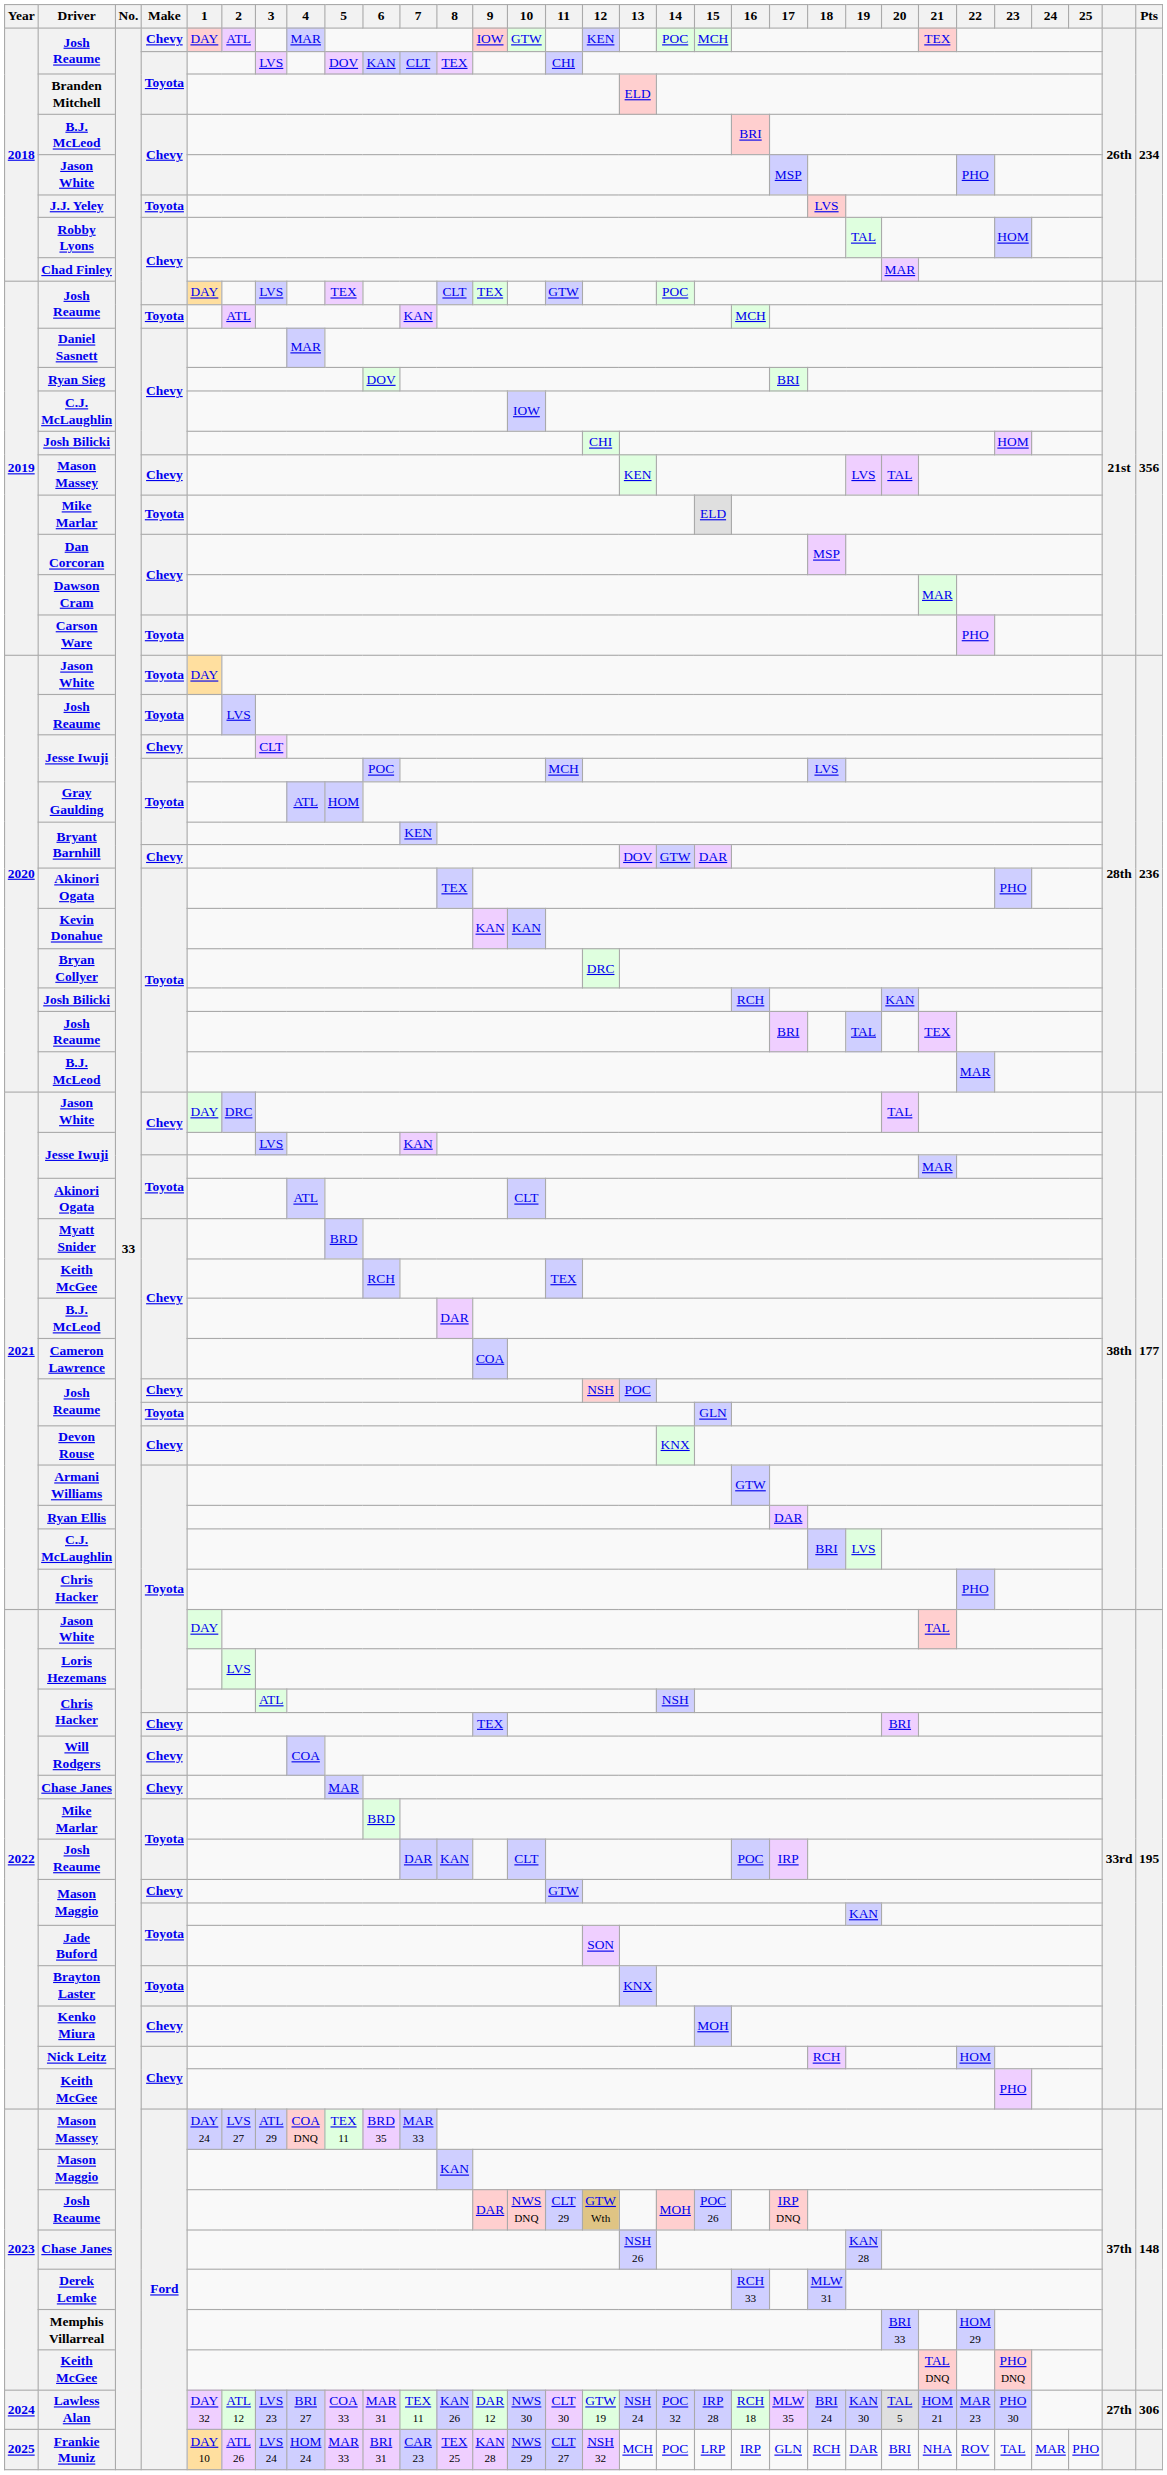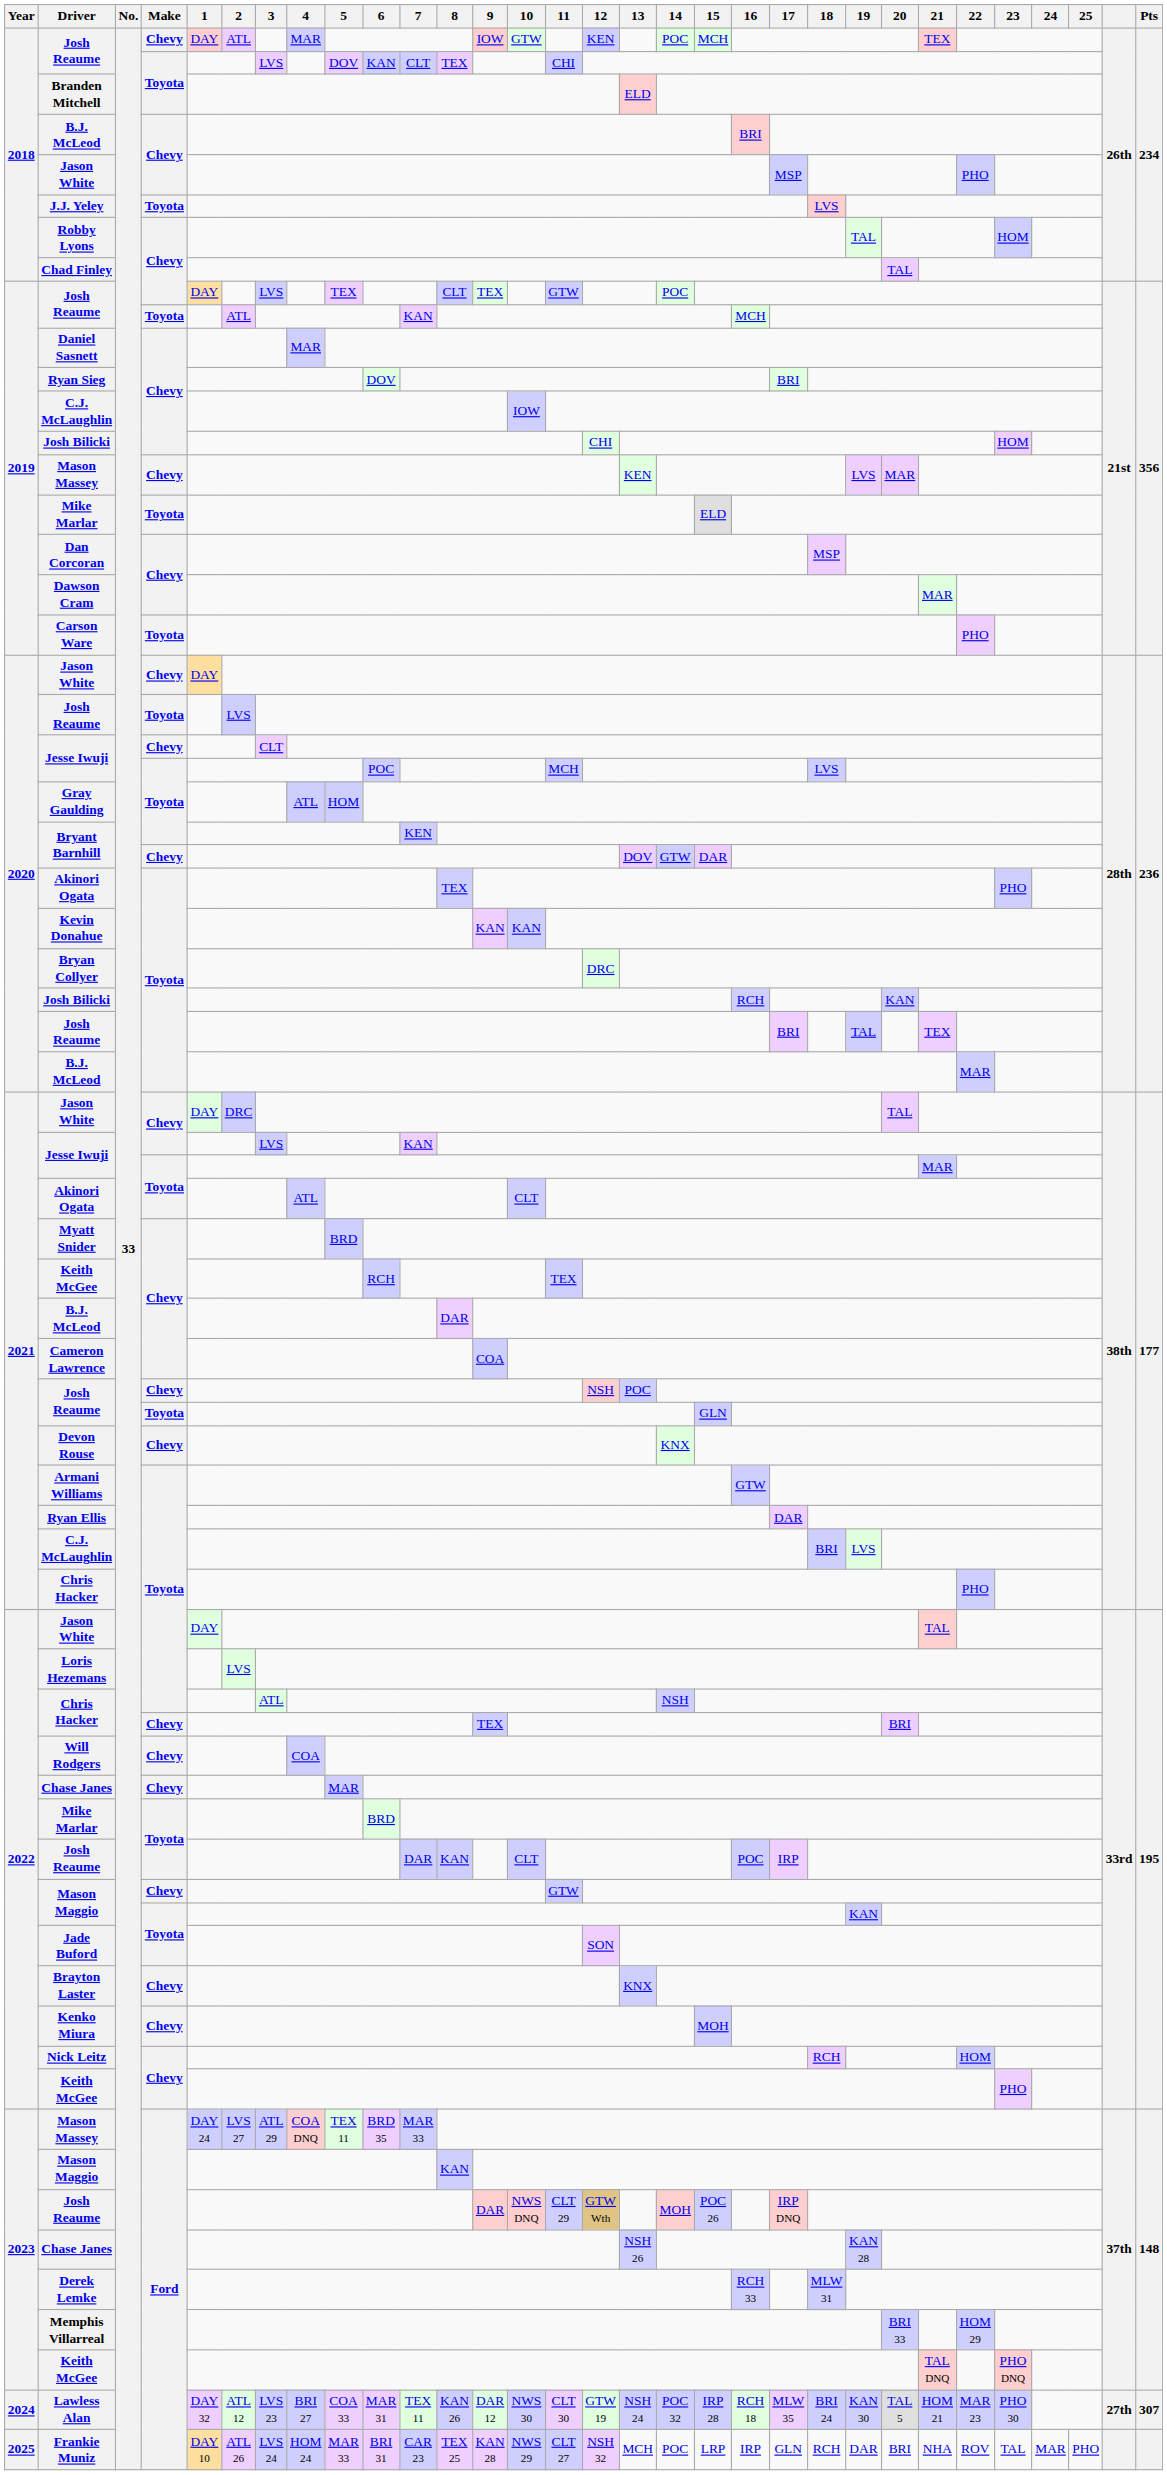Chad Finley | 20: MAR -> TAL
2019 / Mason Massey | 20: TAL -> MAR
2020 / Jason White | Make: Toyota -> Chevy
Brayton Laster | Make: Toyota -> Chevy
Lawless Alan | Pts: 306 -> 307
